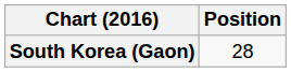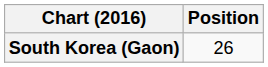South Korea (Gaon) | Position: 28 -> 26
